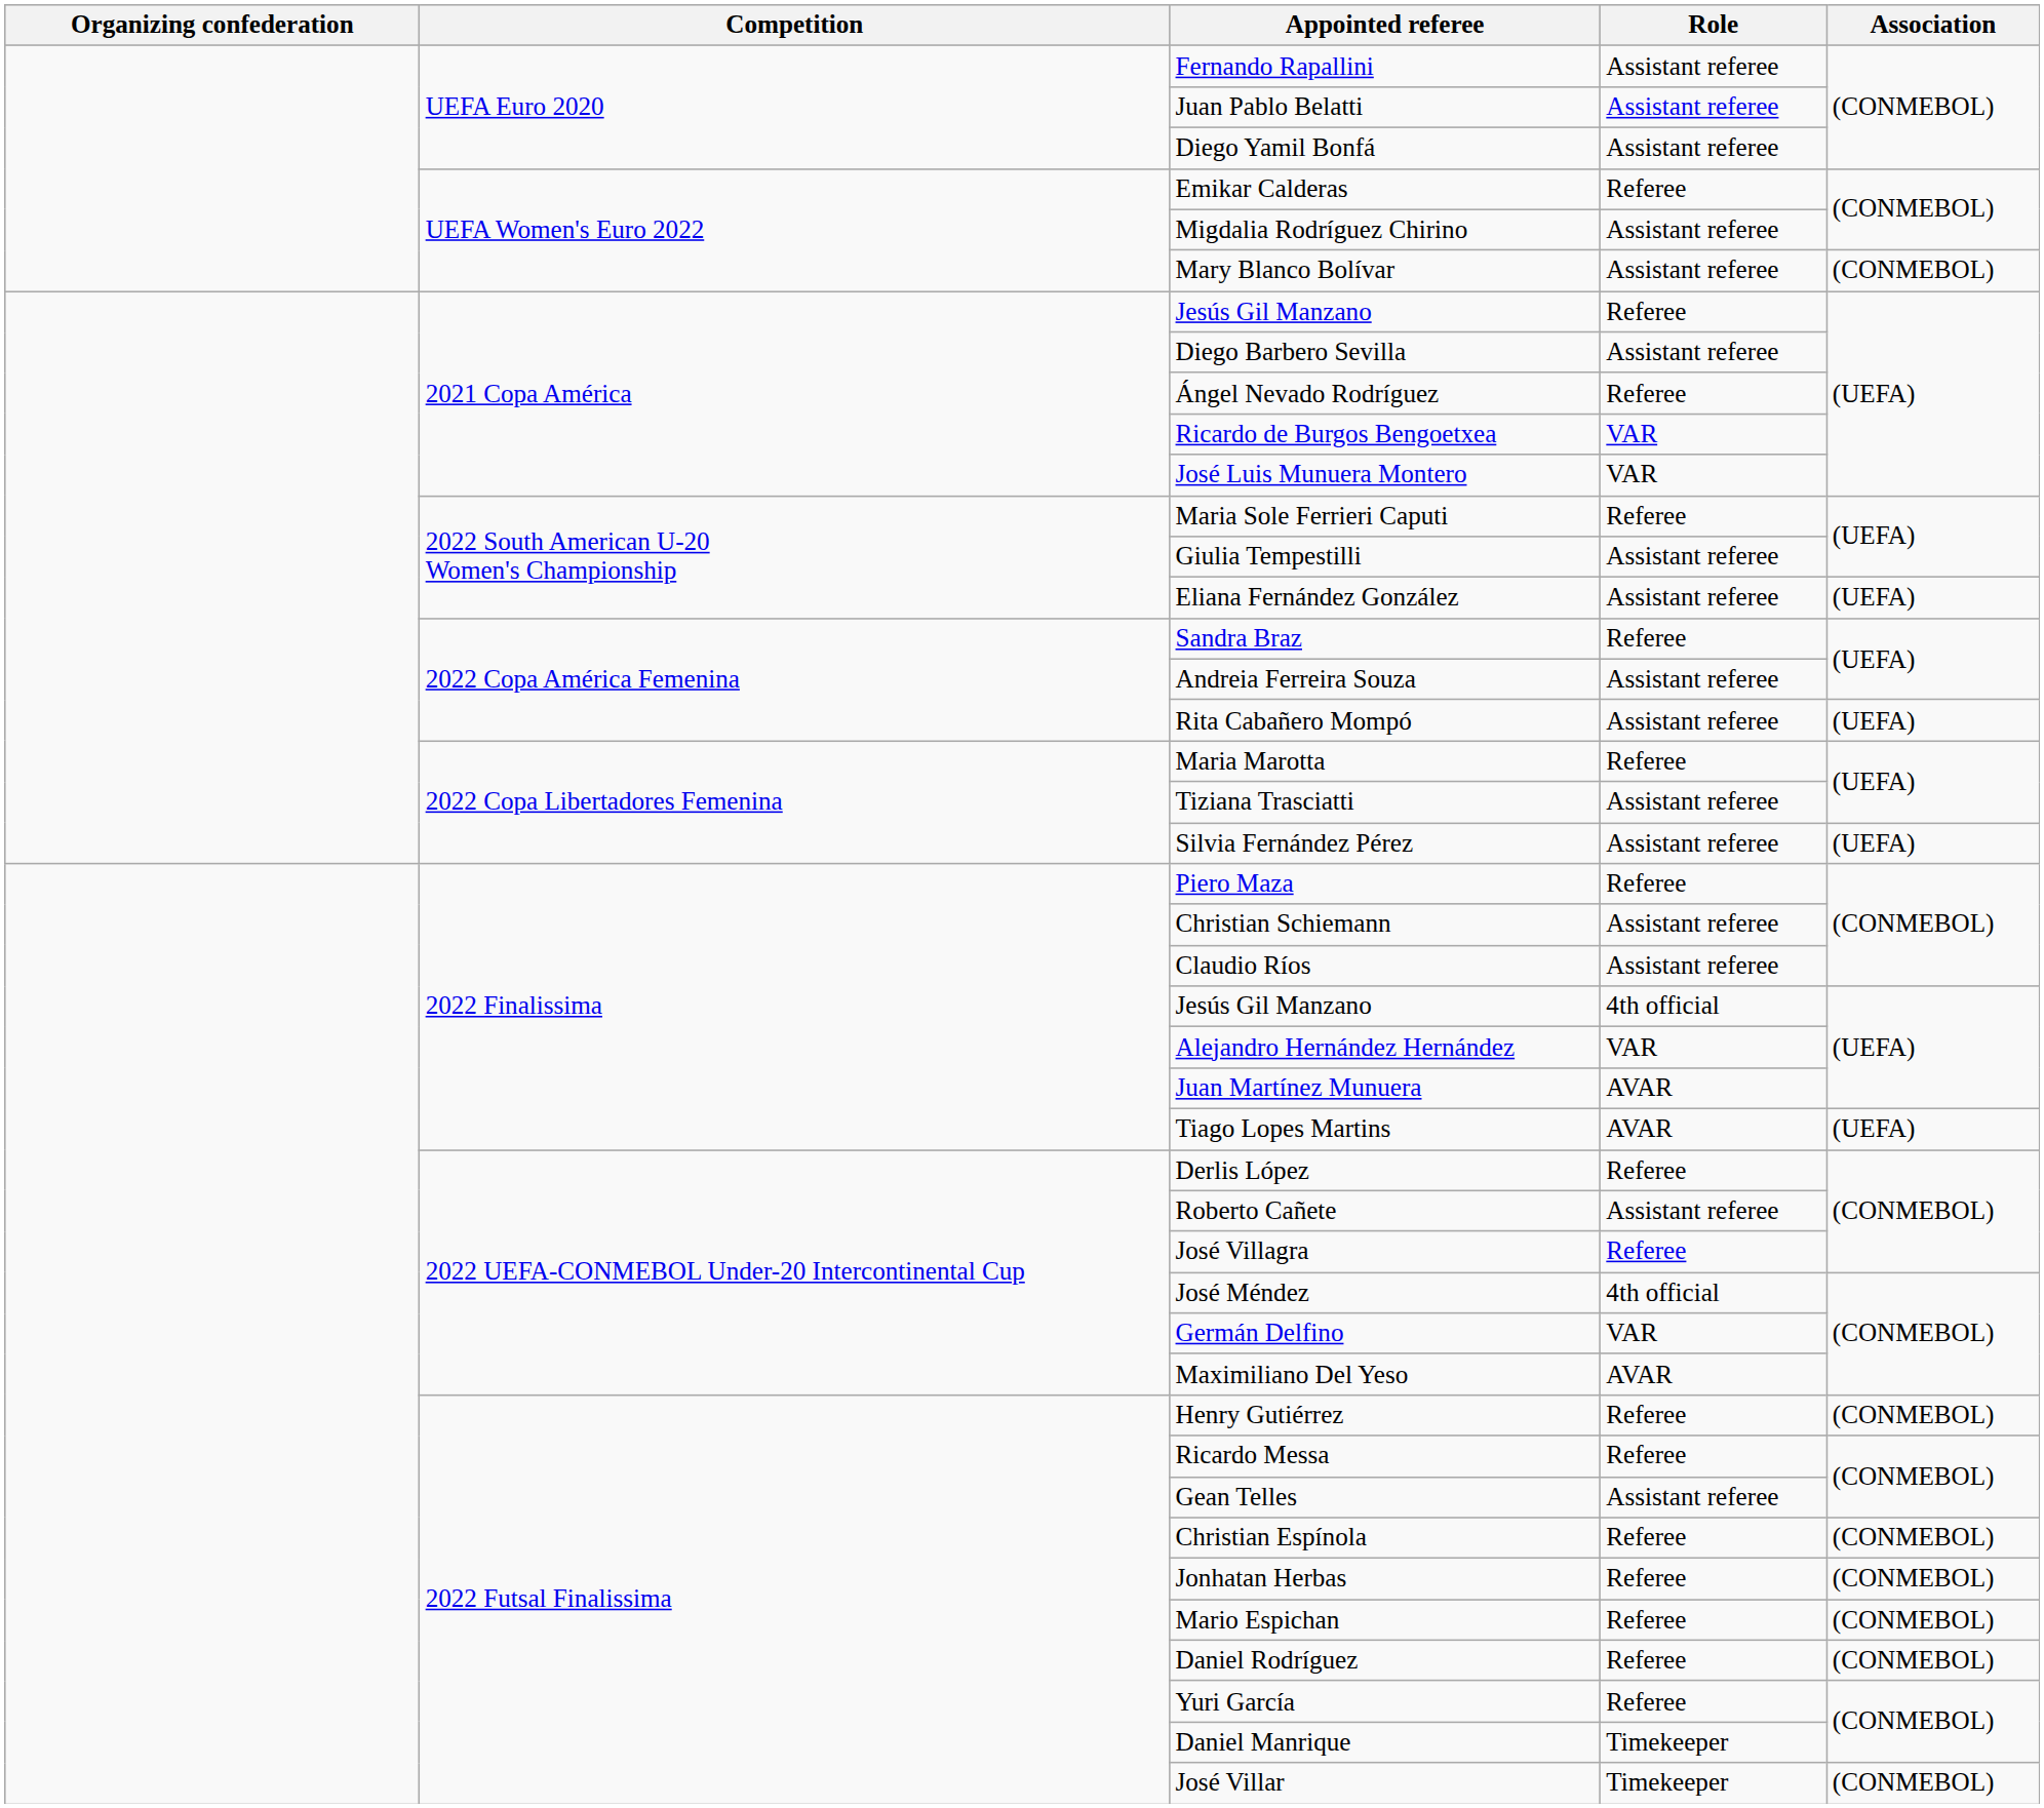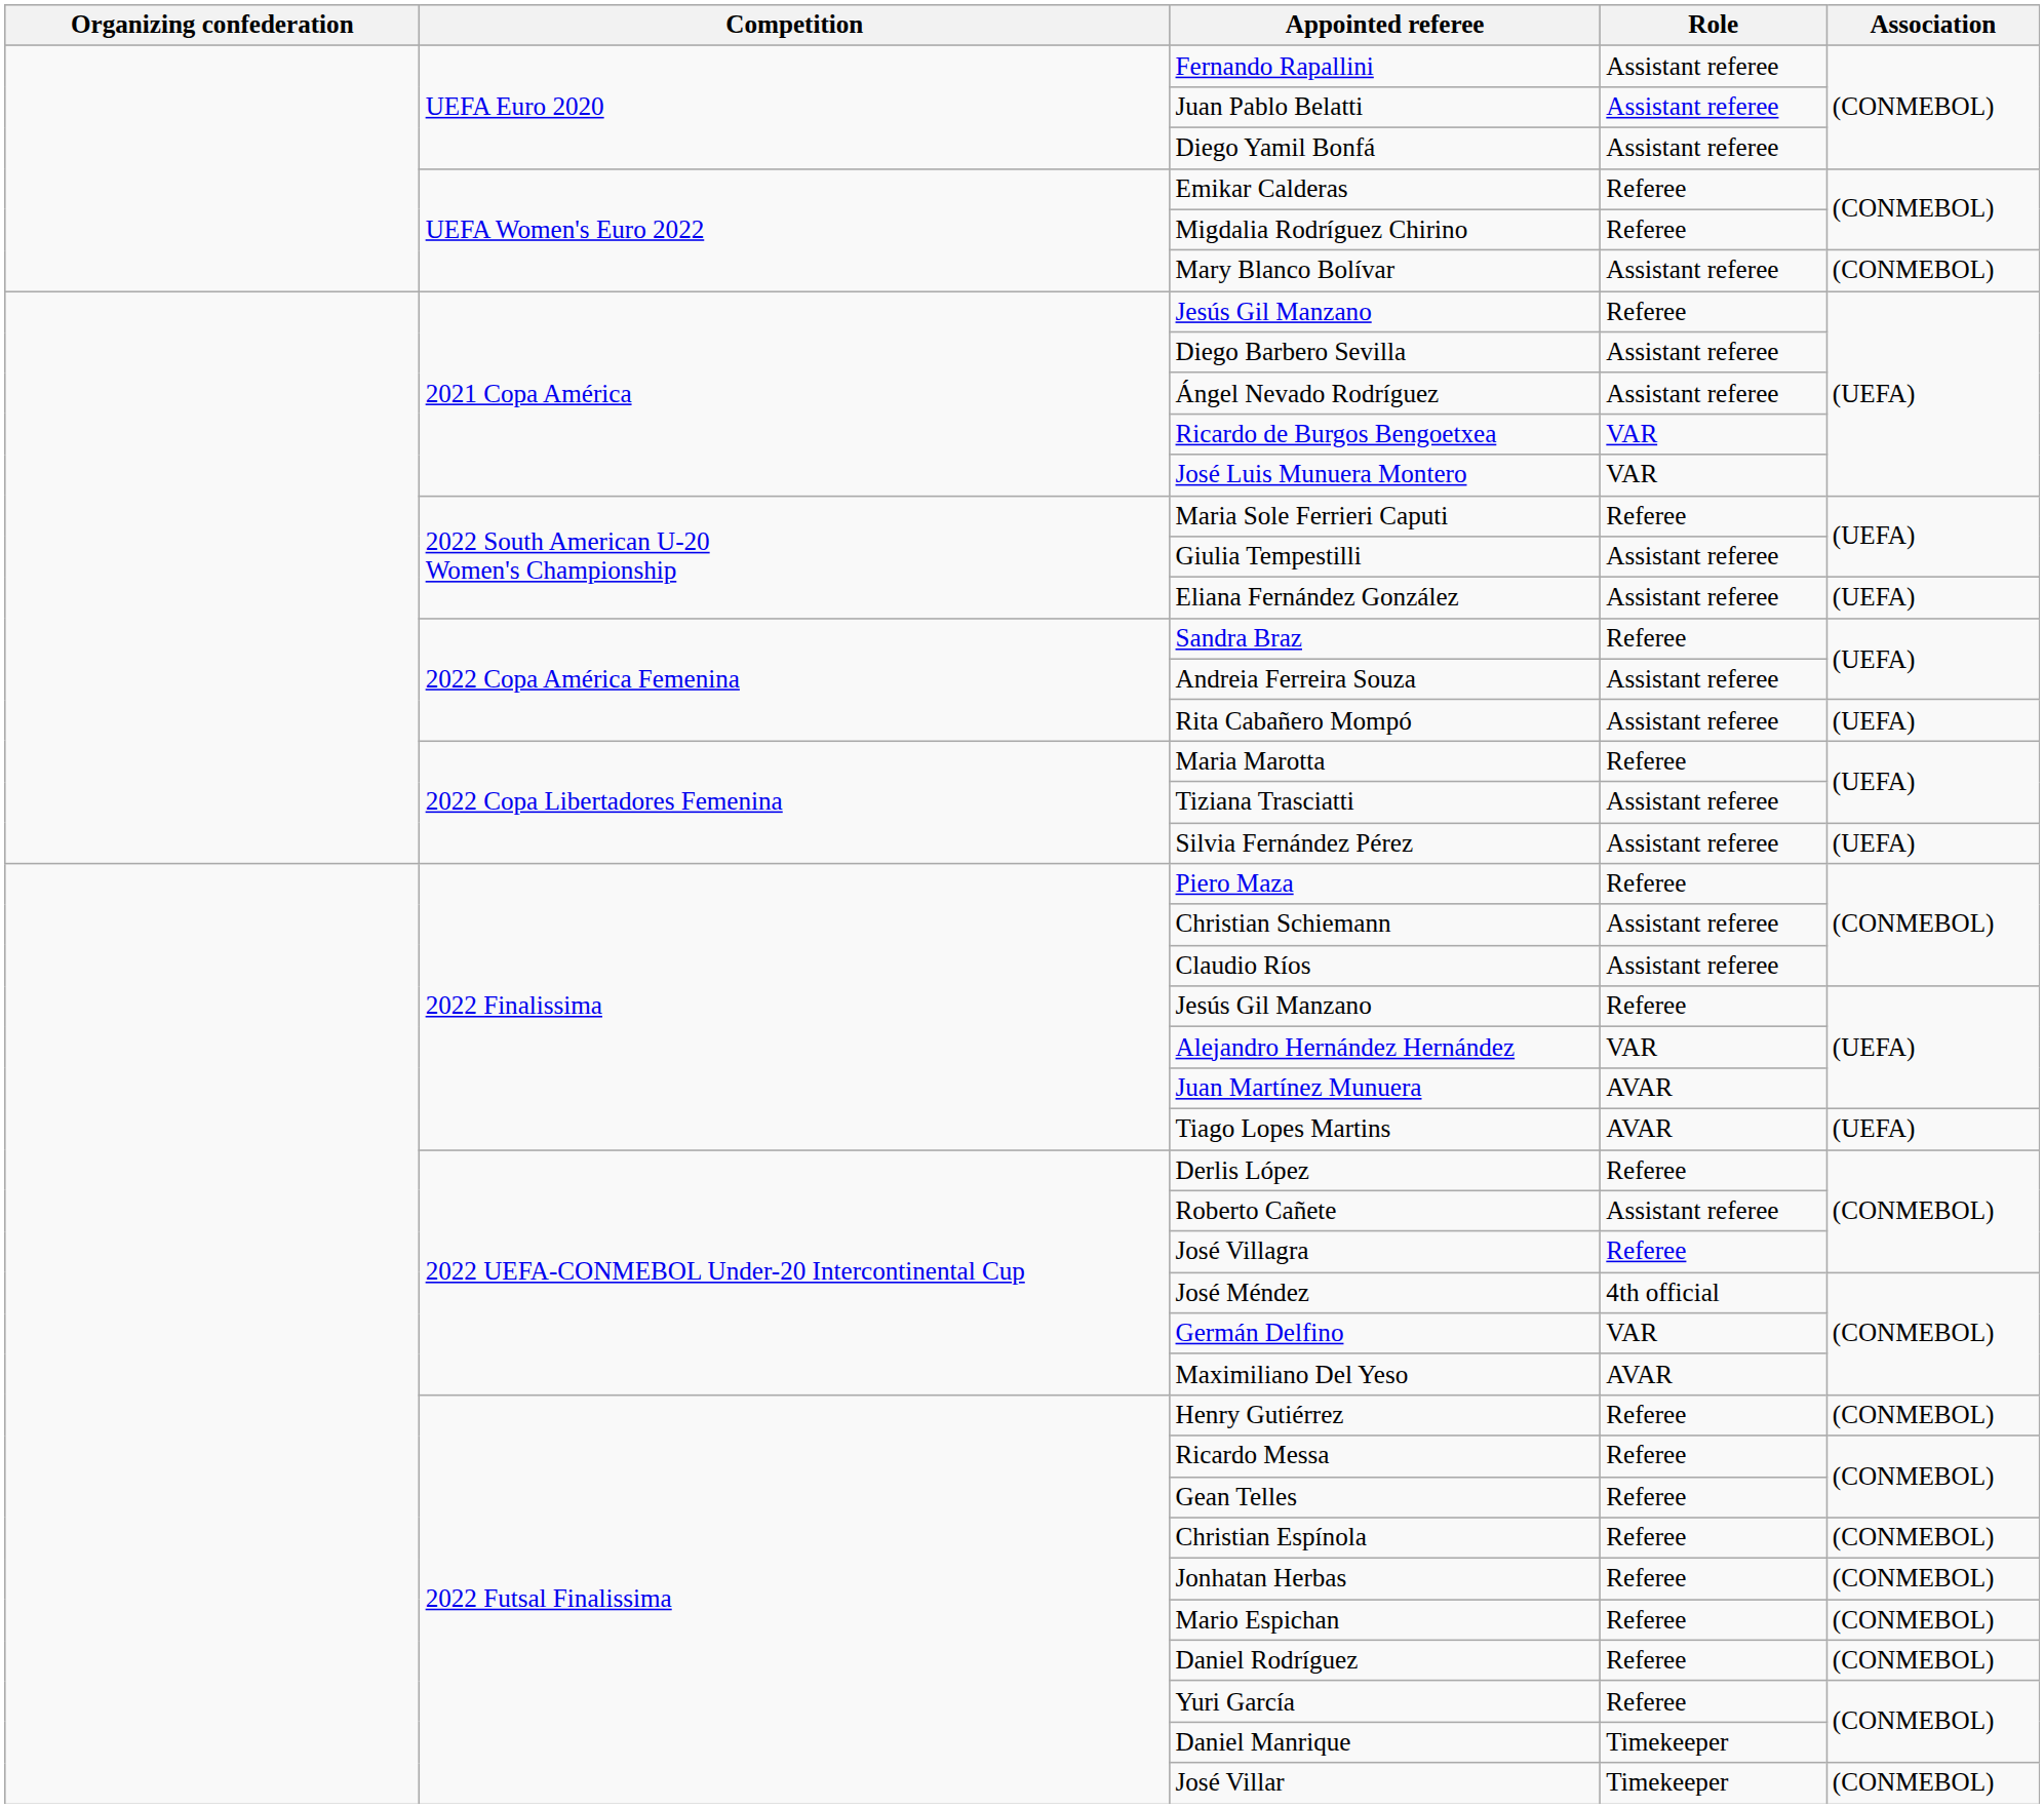Migdalia Rodríguez Chirino | Role: Assistant referee -> Referee
Ángel Nevado Rodríguez | Role: Referee -> Assistant referee
2022 Finalissima / Jesús Gil Manzano | Role: 4th official -> Referee
Gean Telles | Role: Assistant referee -> Referee
